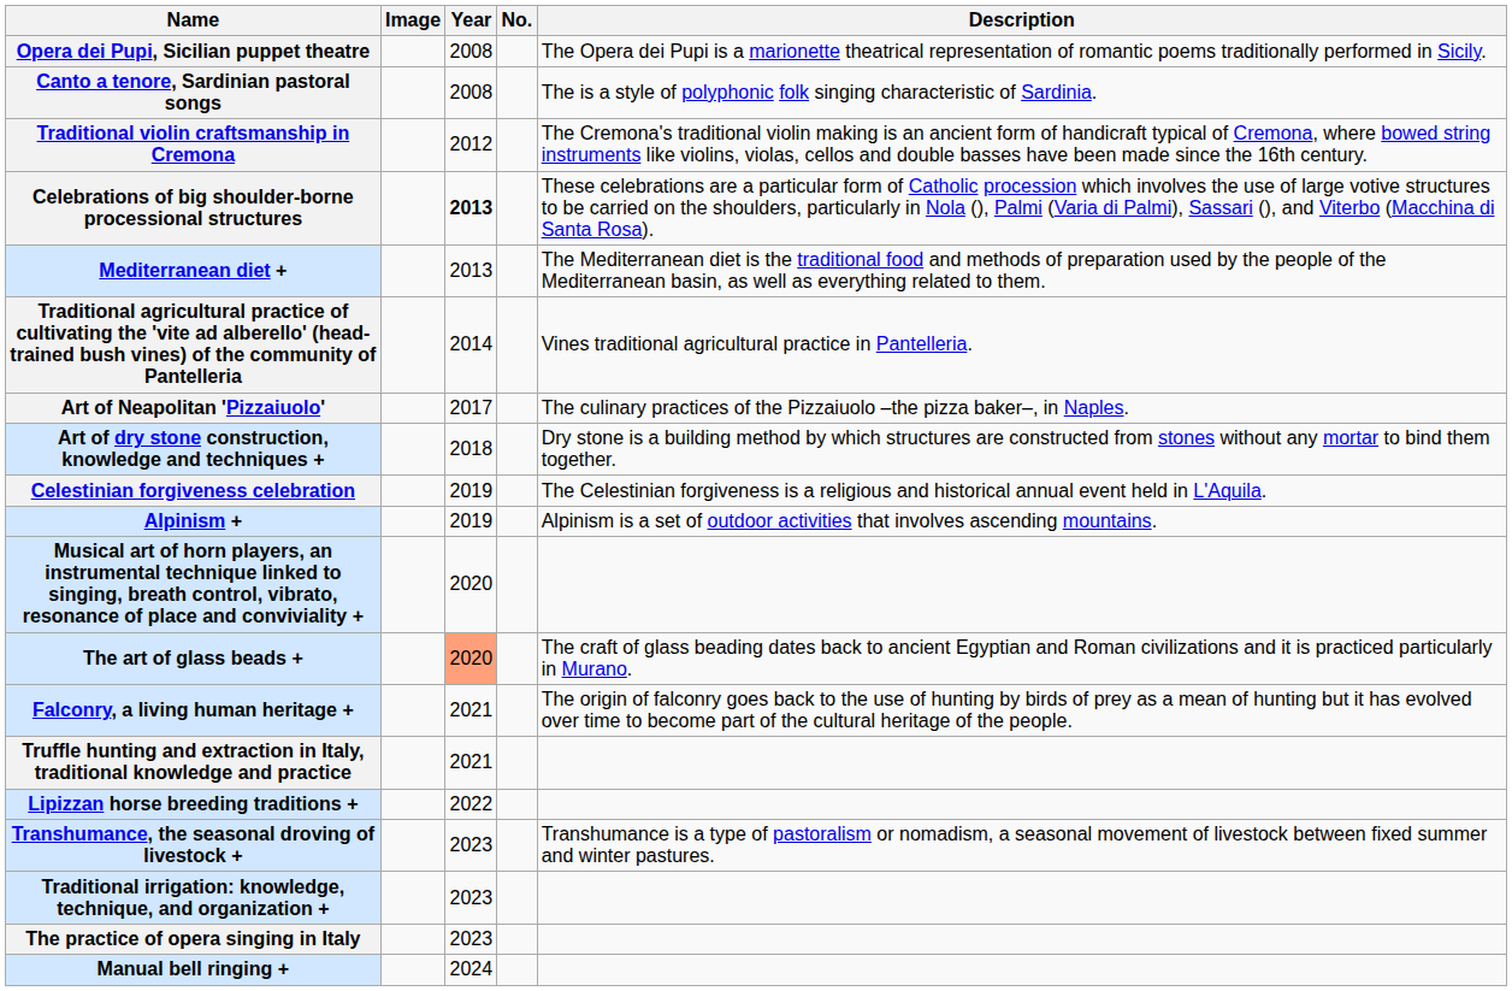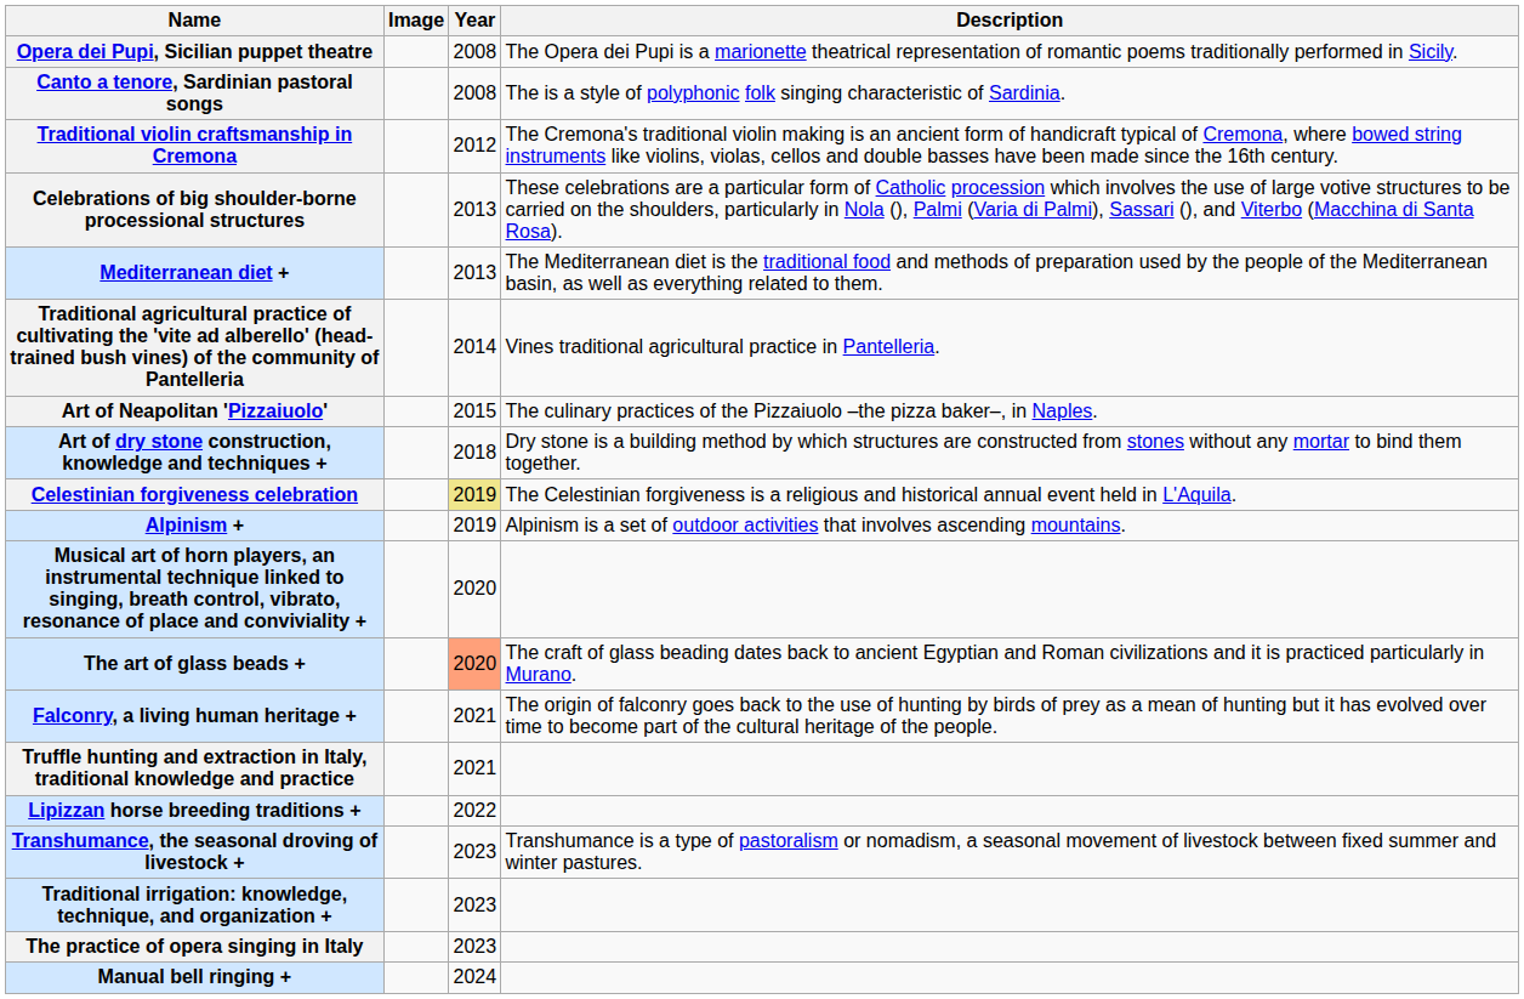- column: No.
Celebrations of big shoulder-borne processional structures | Year: bold -> normal
Art of Neapolitan 'Pizzaiuolo' | Year: 2017 -> 2015
Celestinian forgiveness celebration | Year: no background -> khaki background
